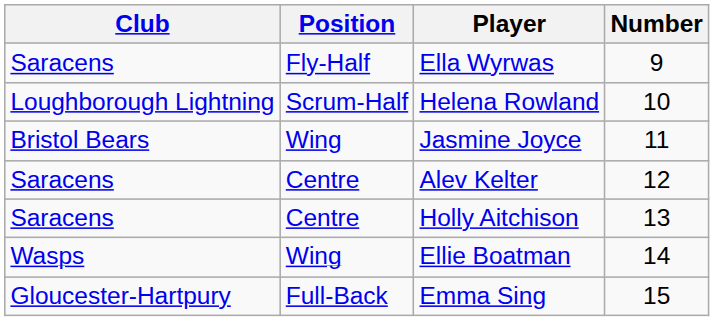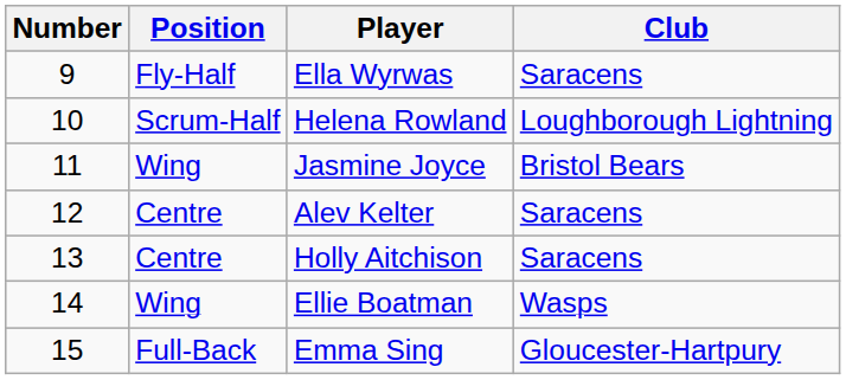columns swapped: Number <-> Club
